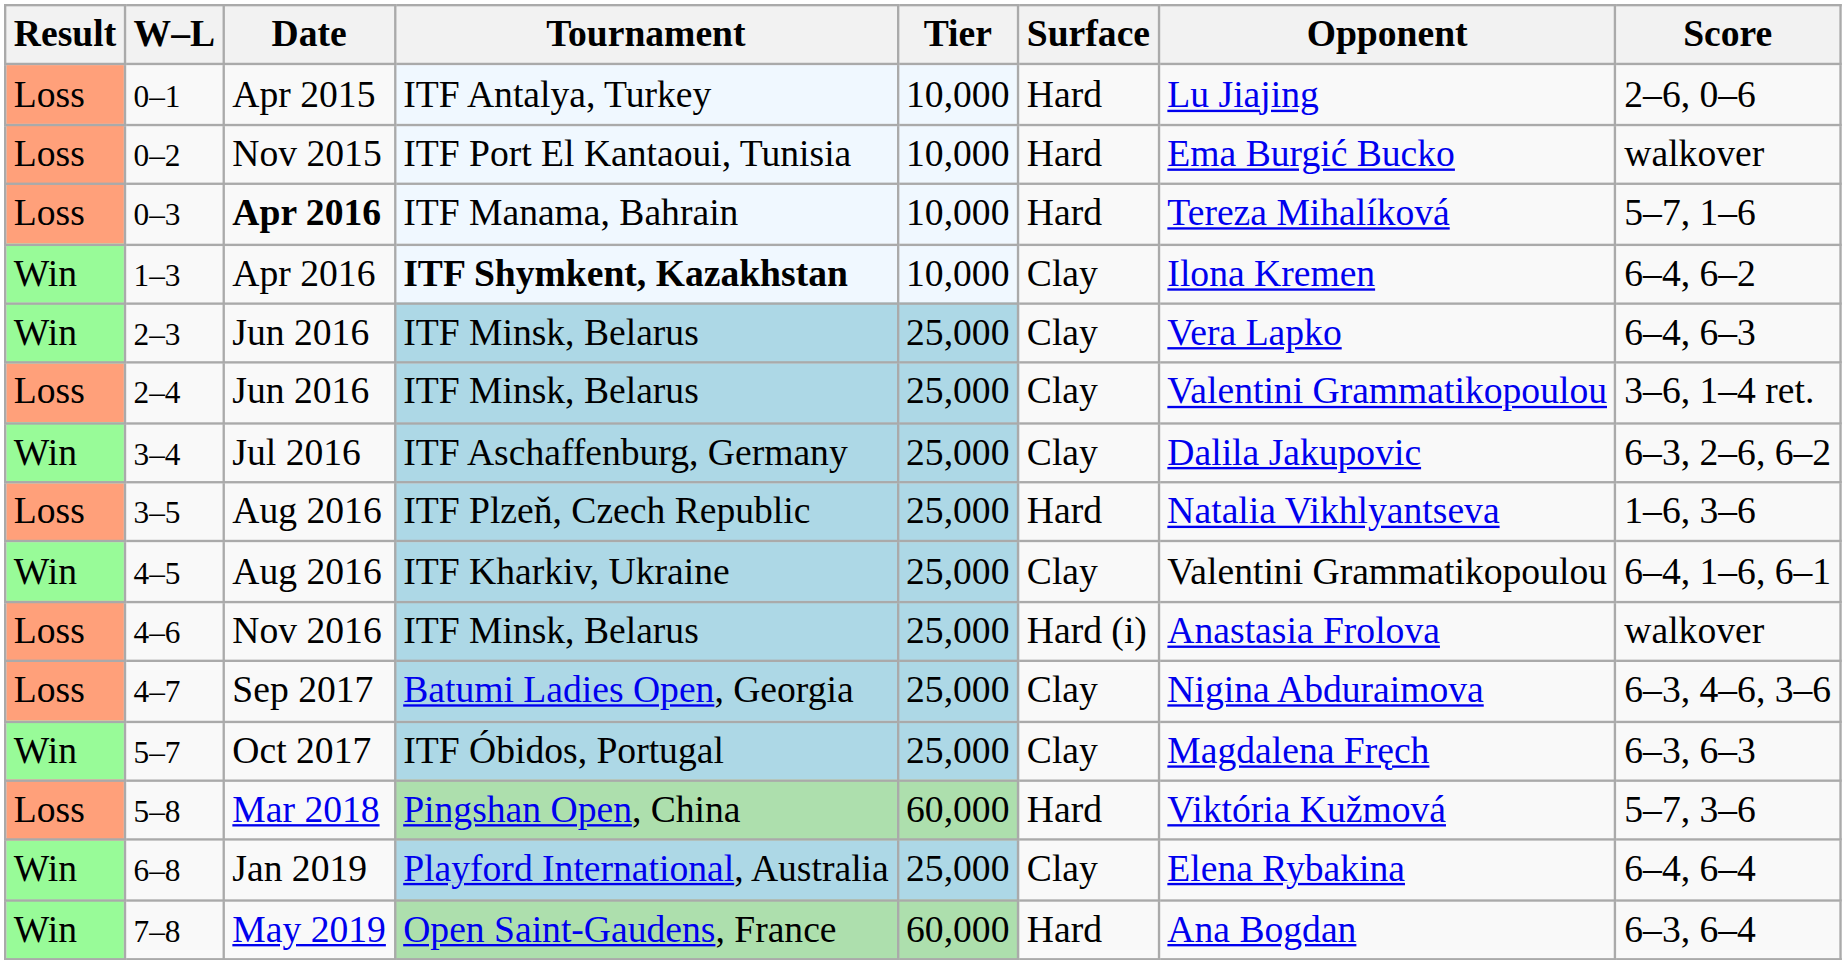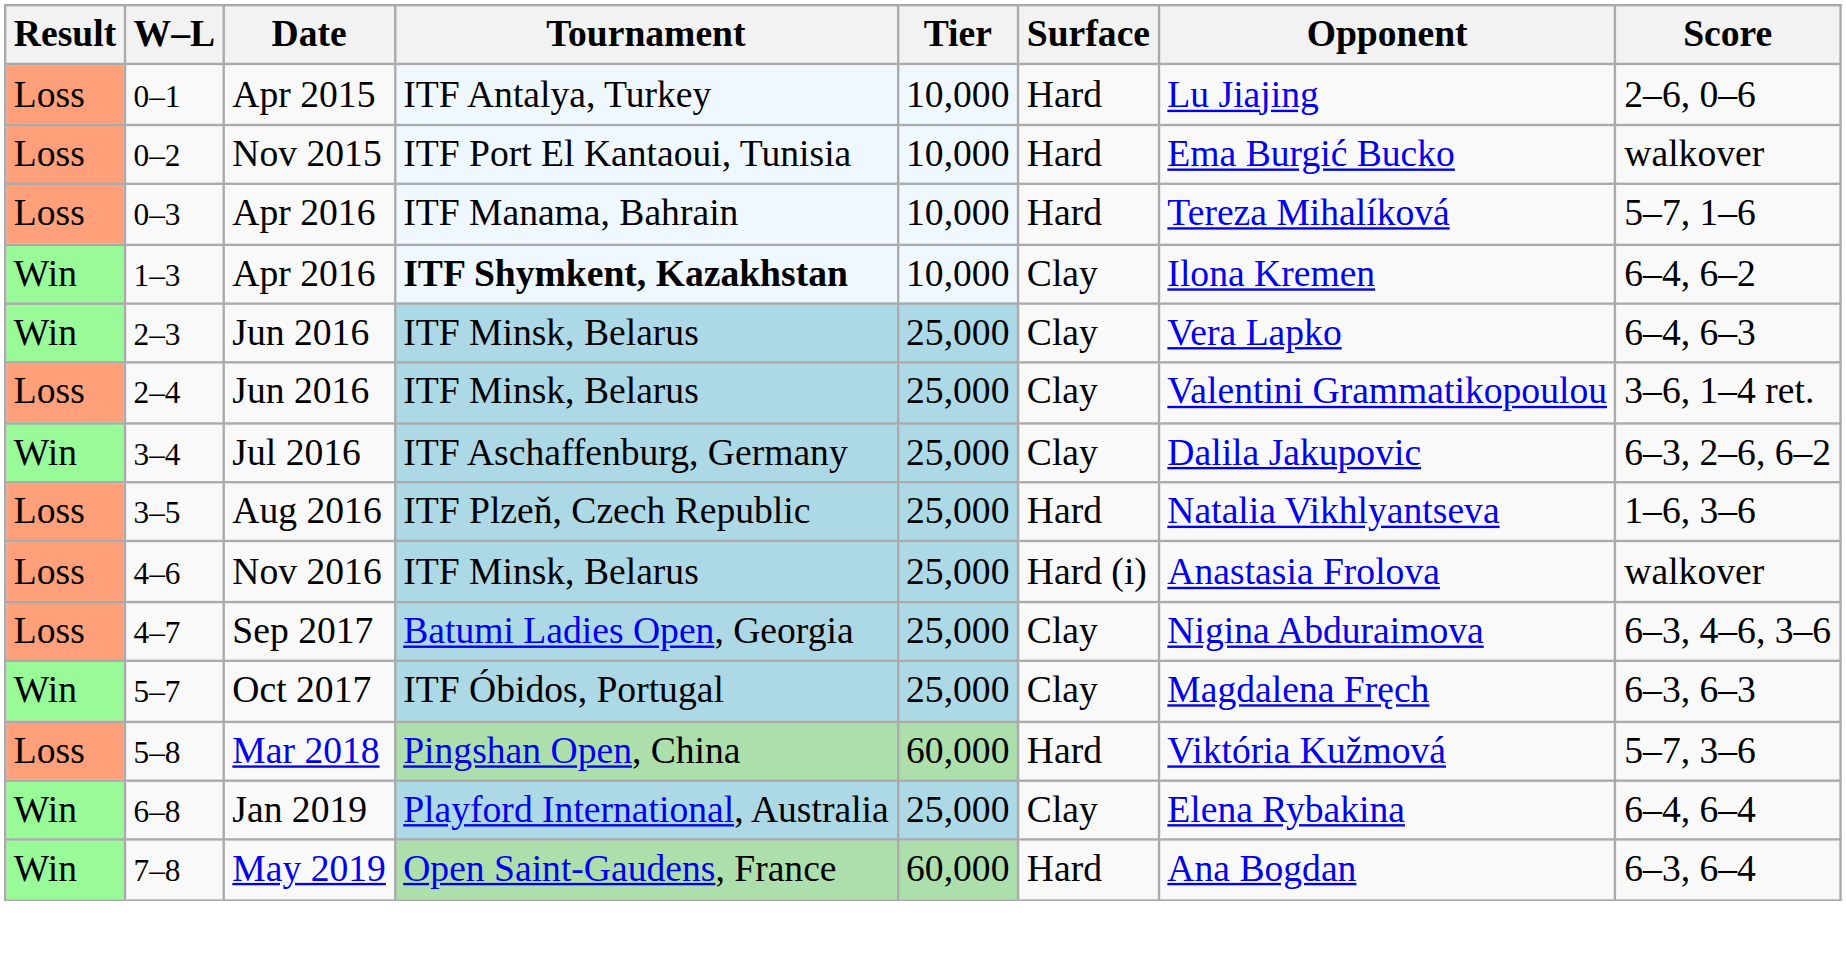0–3 | Date: bold -> normal
- row: Win | 4–5 | Aug 2016 | ITF Kharkiv, Ukraine | 25,000 | Clay | Valentini Grammatikopoulou | 6–4, 1–6, 6–1
